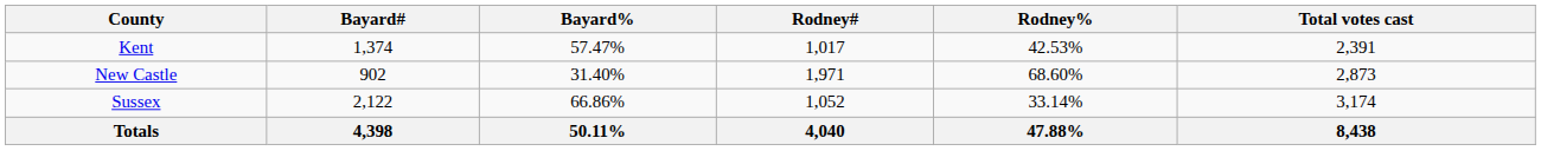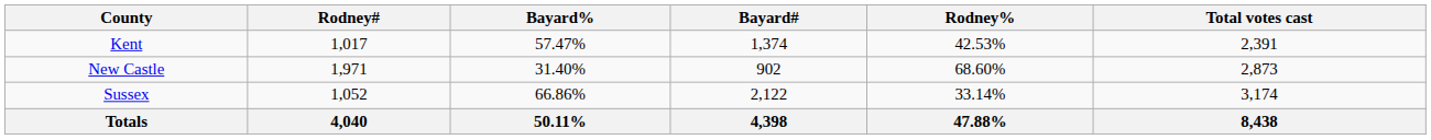columns swapped: Bayard# <-> Rodney#
